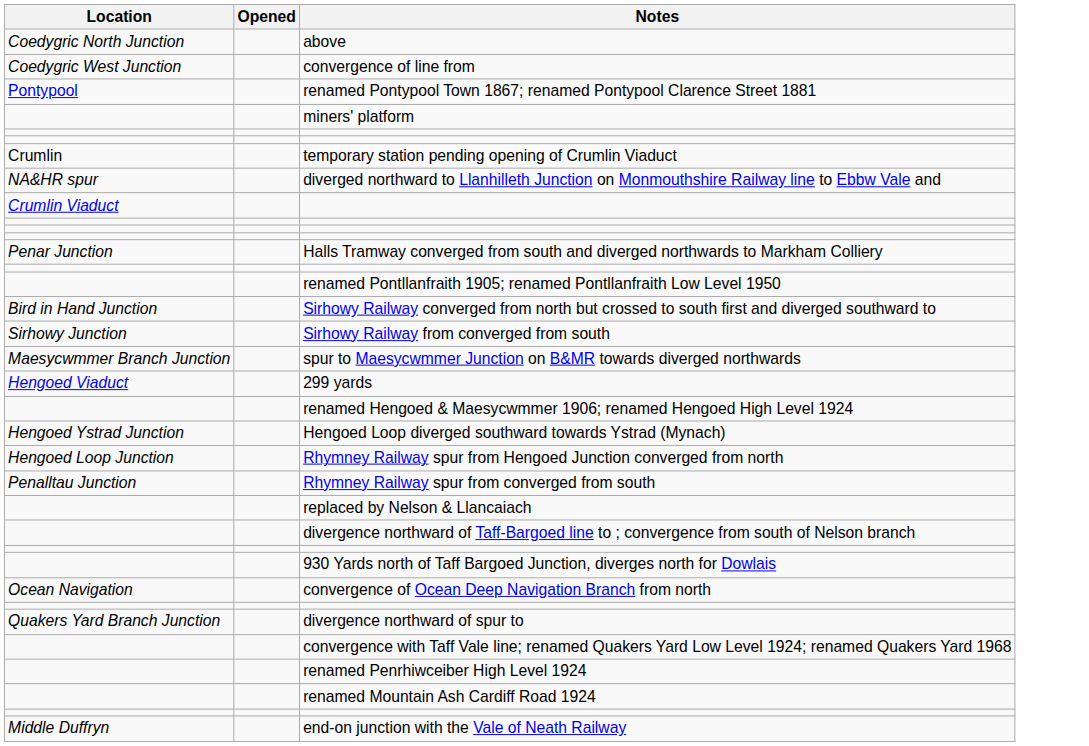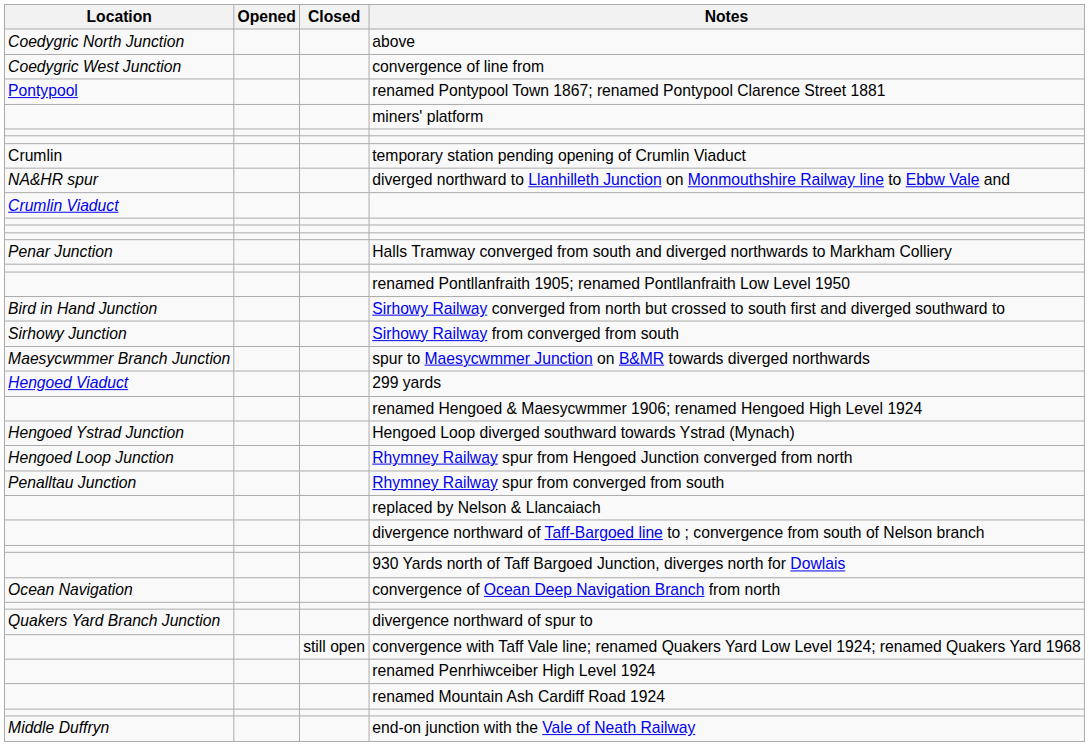+ column: Closed | still open
